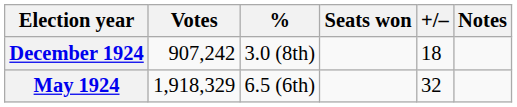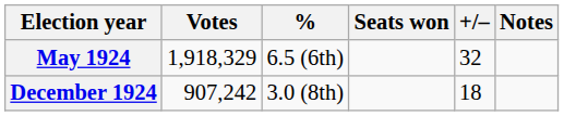rows swapped: May 1924 <-> December 1924
